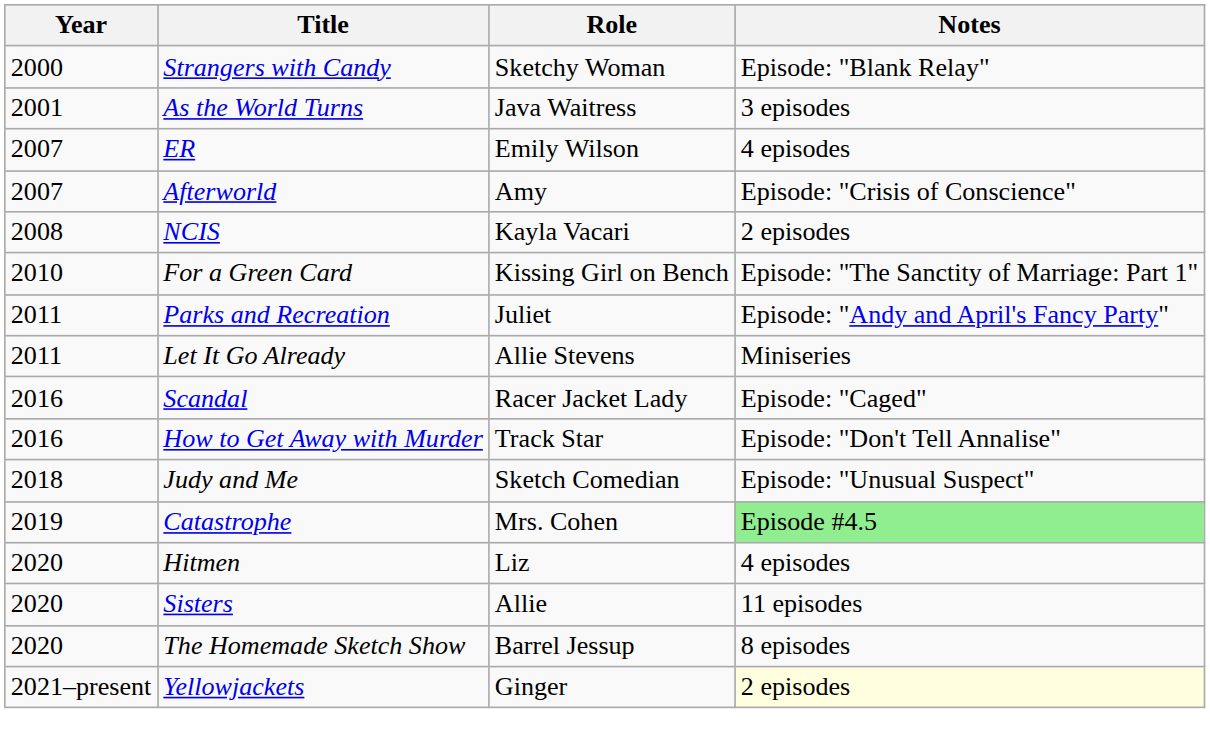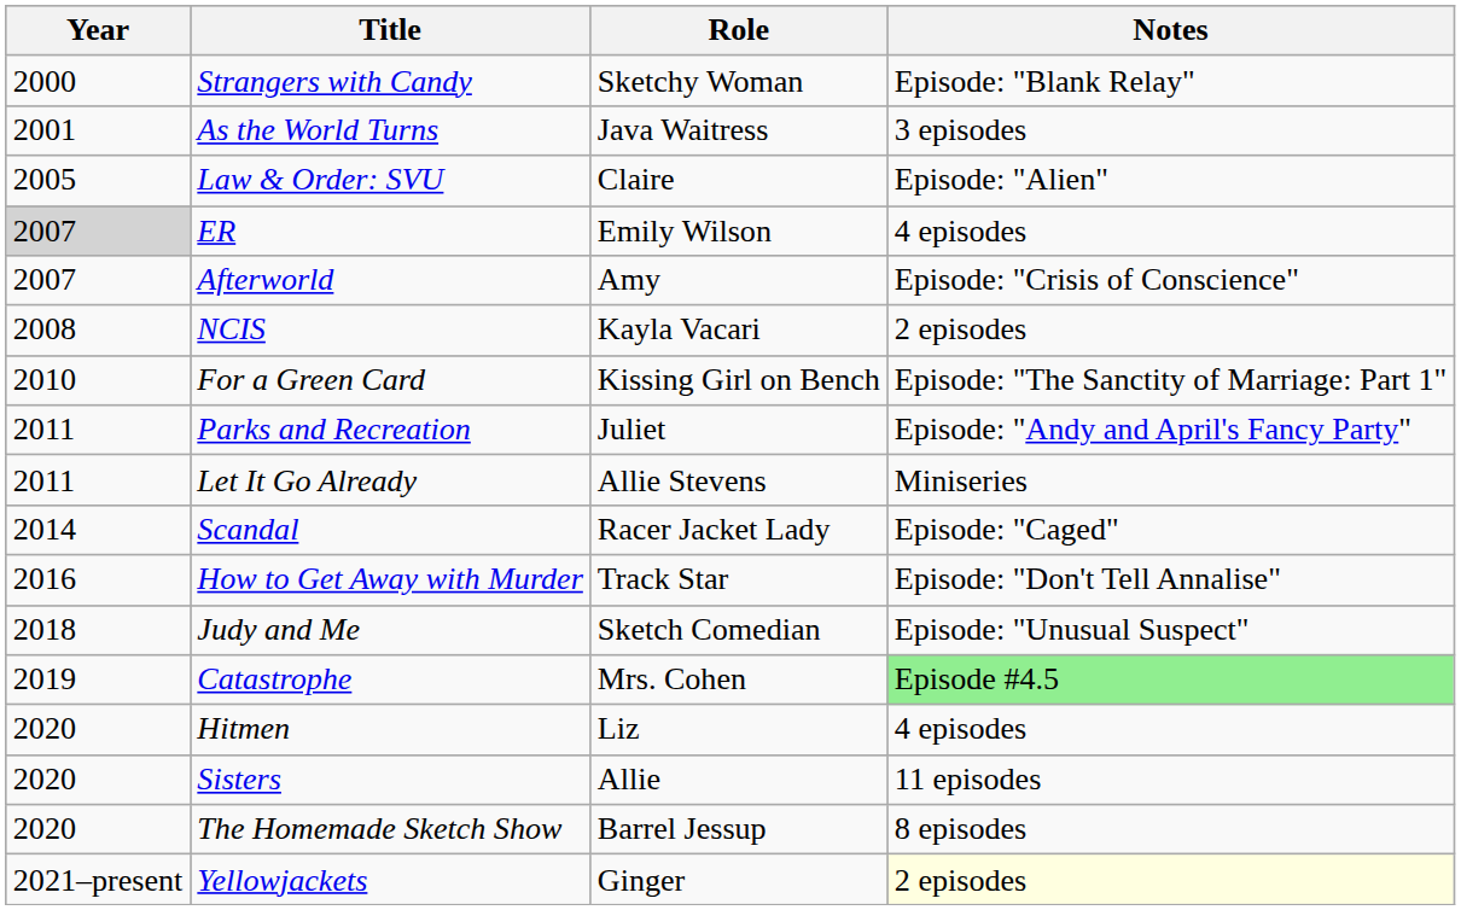+ row: 2005 | Law & Order: SVU | Claire | Episode: "Alien"
ER | Year: no background -> lightgrey background
Scandal | Year: 2016 -> 2014
